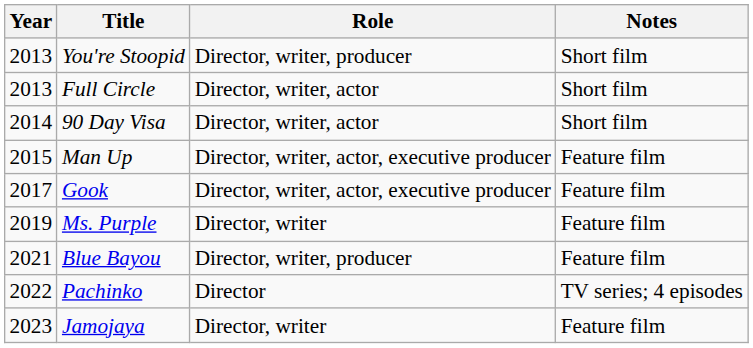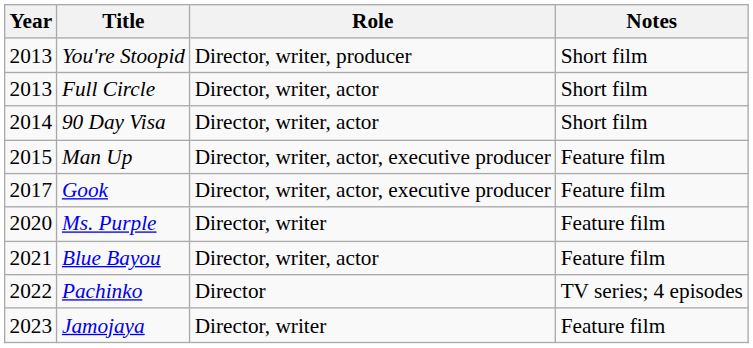Ms. Purple | Year: 2019 -> 2020
Blue Bayou | Role: Director, writer, producer -> Director, writer, actor
